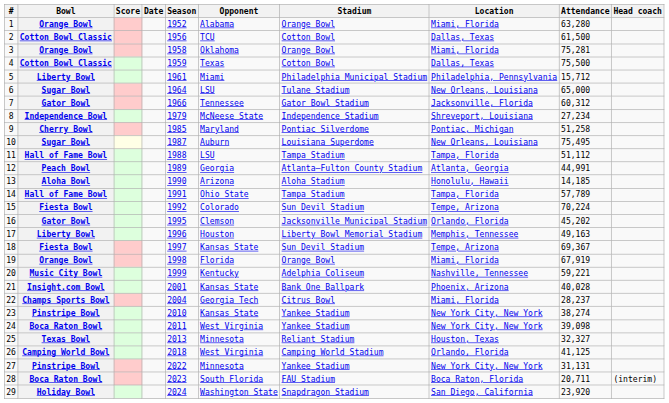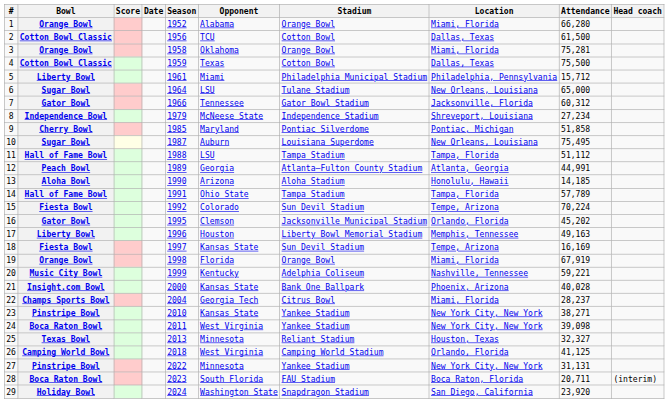1 | Attendance: 63,280 -> 66,280
9 | Attendance: 51,258 -> 51,858
18 | Attendance: 69,367 -> 16,169
21 | Season: 2001 -> 2000
23 | Attendance: 38,274 -> 38,271
